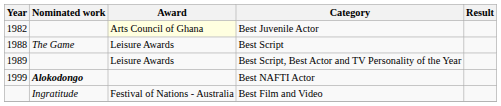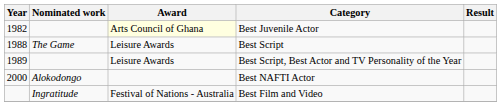Best NAFTI Actor | Year: 1999 -> 2000
Best NAFTI Actor | Nominated work: bold -> normal
